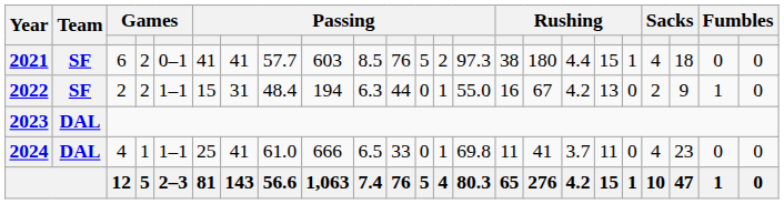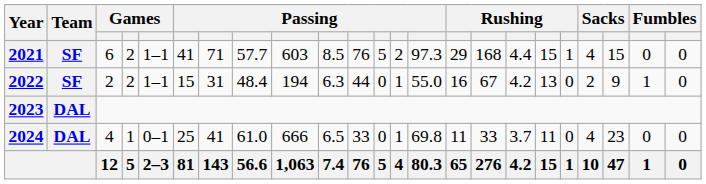2021 | column 5: 0–1 -> 1–1
2021 | column 7: 41 -> 71
2021 | column 15: 38 -> 29
2021 | column 16: 180 -> 168
2021 | column 21: 18 -> 15
2024 | column 5: 1–1 -> 0–1
2024 | column 16: 41 -> 33
